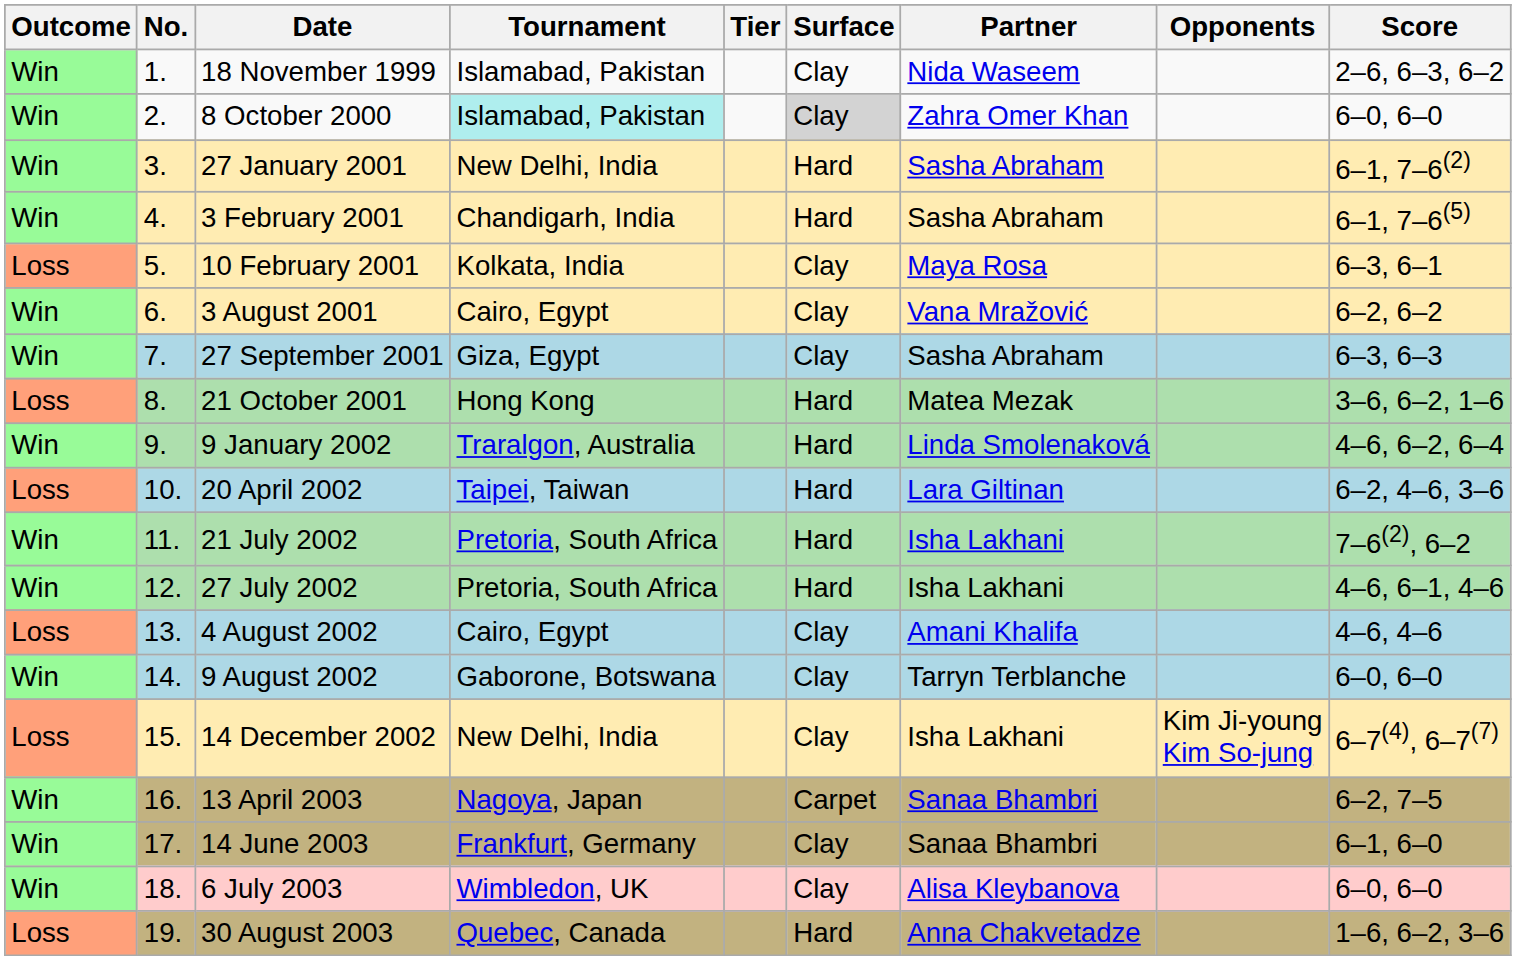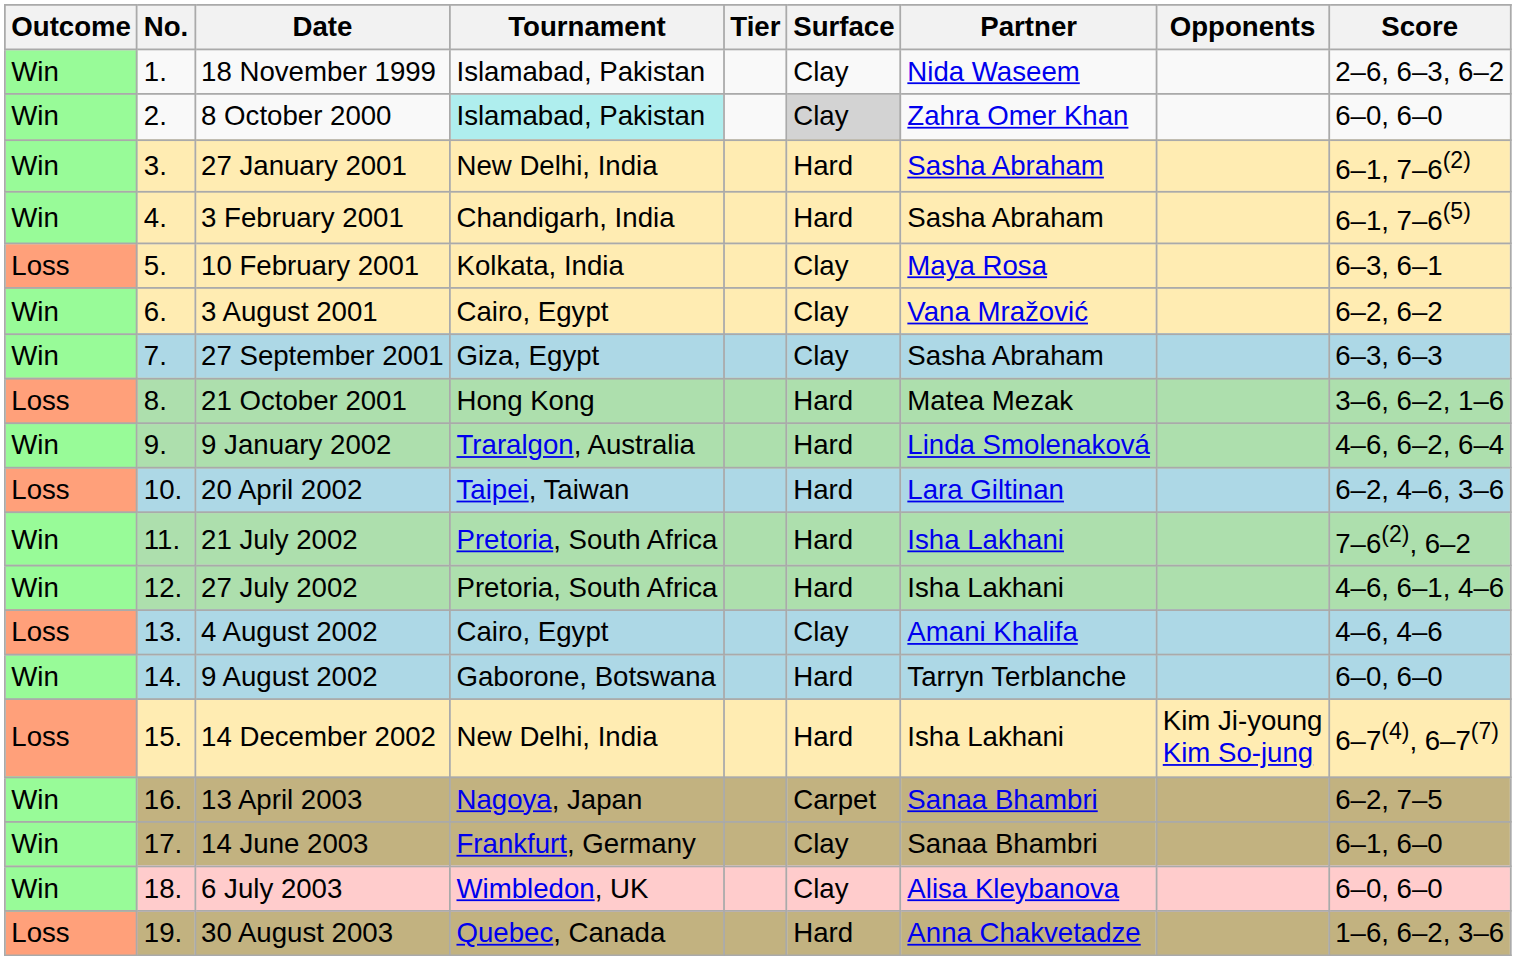9 August 2002 | Surface: Clay -> Hard
14 December 2002 | Surface: Clay -> Hard
